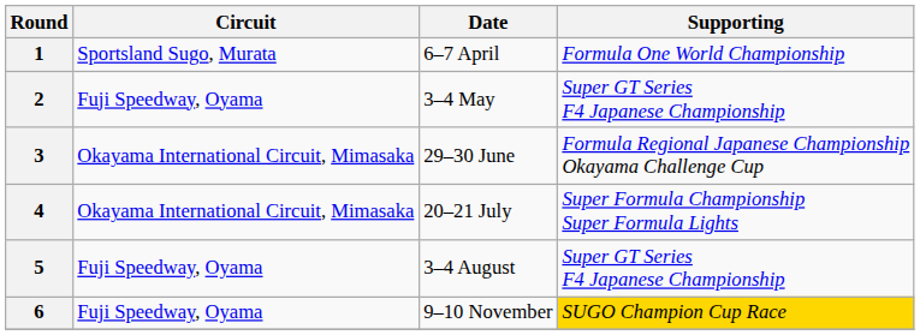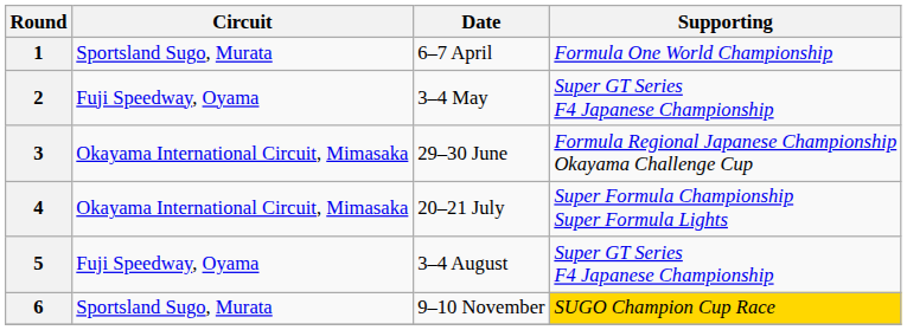6 | Circuit: Fuji Speedway, Oyama -> Sportsland Sugo, Murata
